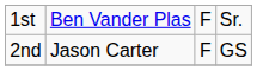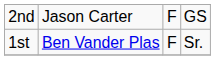rows swapped: 1st <-> 2nd
